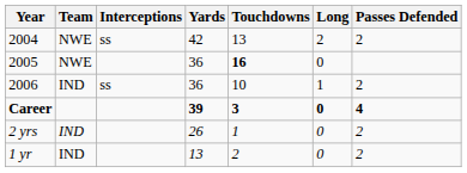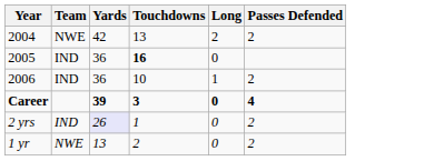- column: Interceptions | ss | ss
2005 | Team: NWE -> IND
2 yrs | Yards: no background -> lavender background
1 yr | Team: IND -> NWE
